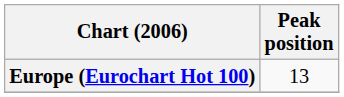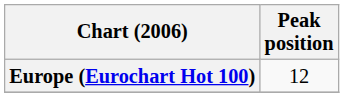Europe (Eurochart Hot 100) | Peak position: 13 -> 12
